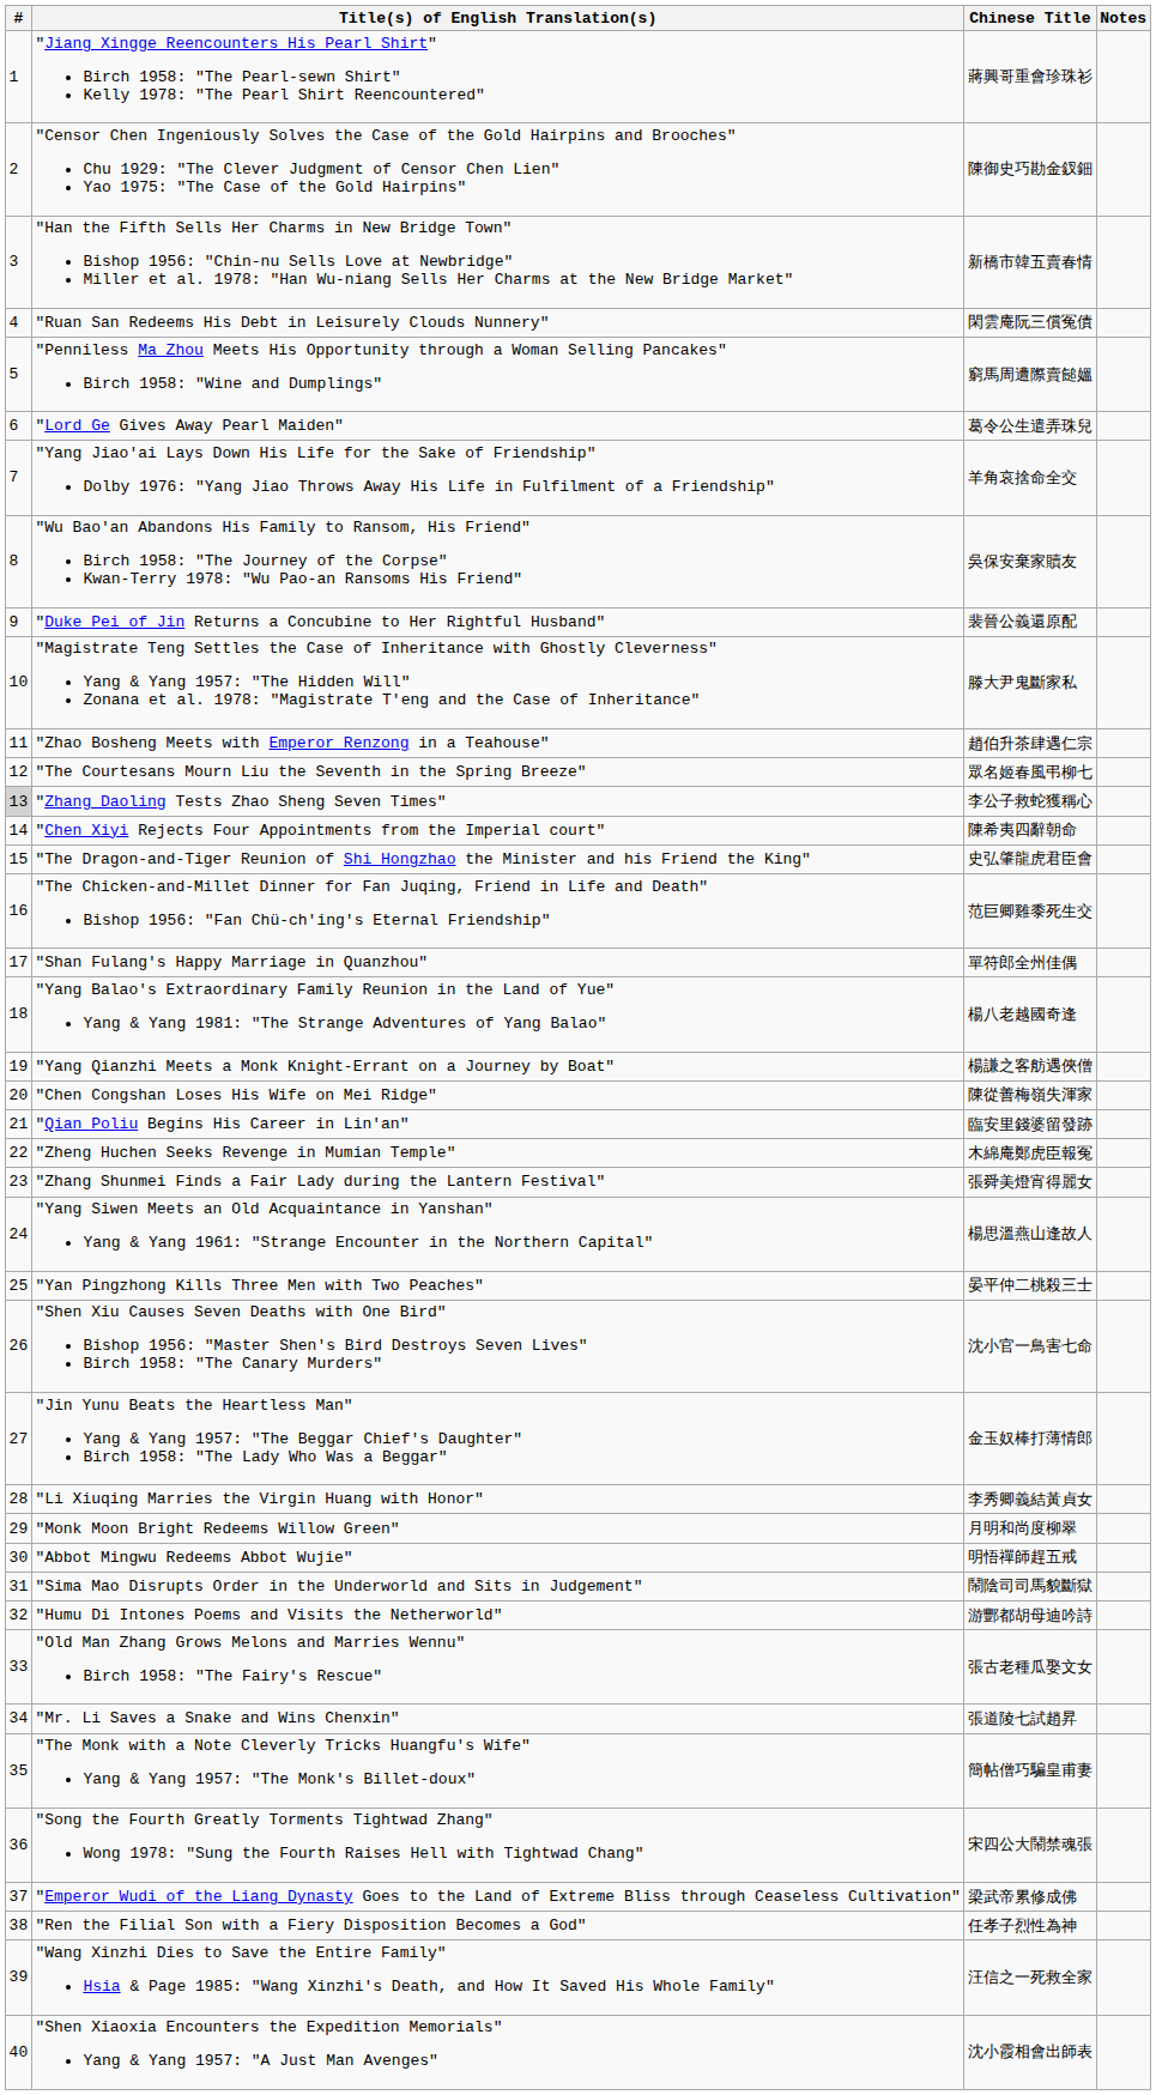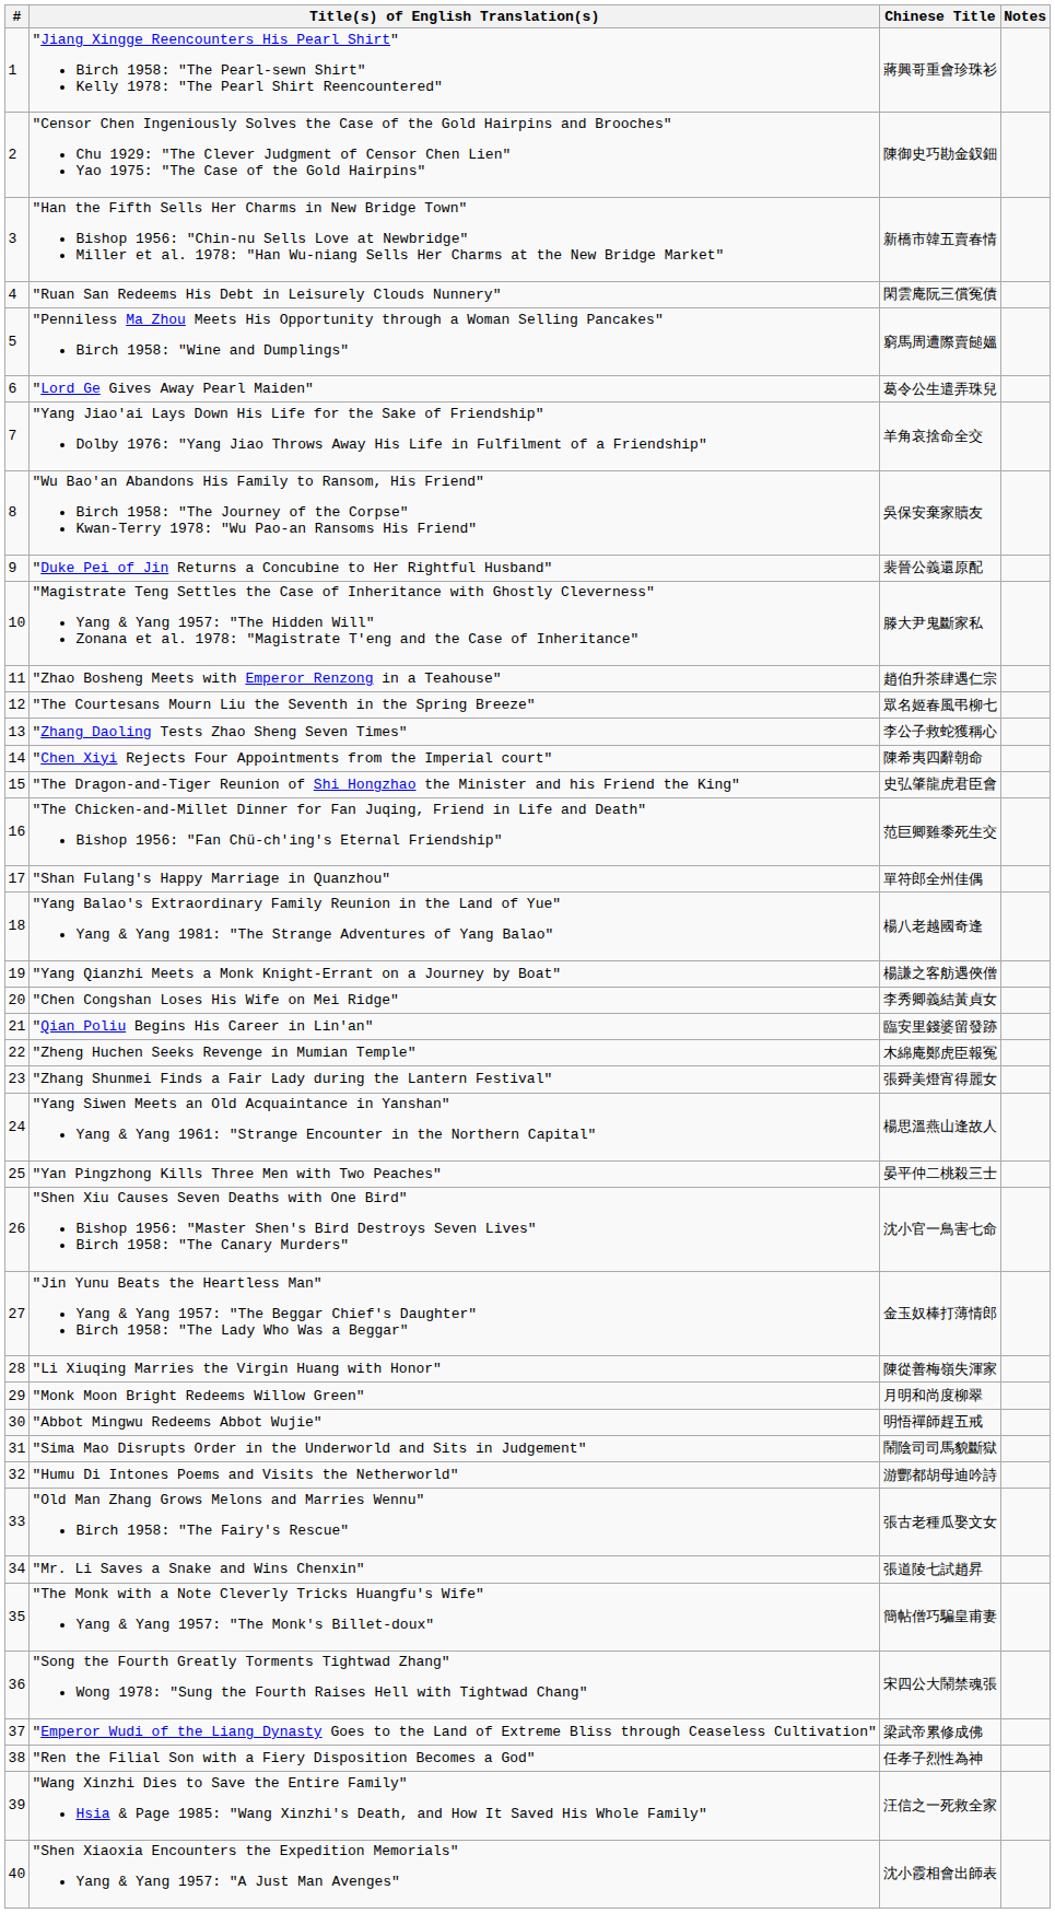"Zhang Daoling Tests Zhao Sheng Seven Times" | #: lightgrey background -> no background
"Chen Congshan Loses His Wife on Mei Ridge" | Chinese Title: 陳從善梅嶺失渾家 -> 李秀卿義結黃貞女
"Li Xiuqing Marries the Virgin Huang with Honor" | Chinese Title: 李秀卿義結黃貞女 -> 陳從善梅嶺失渾家
